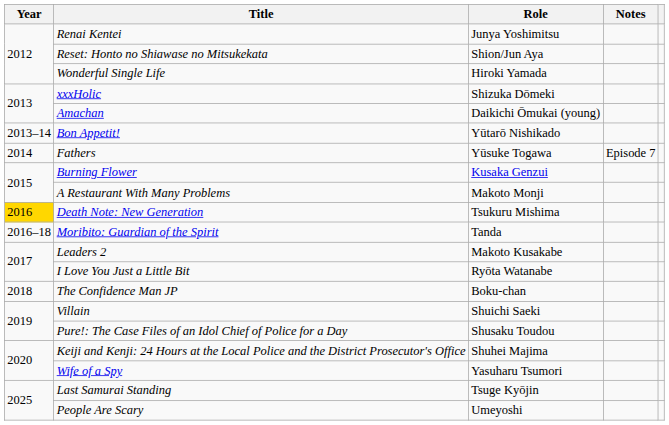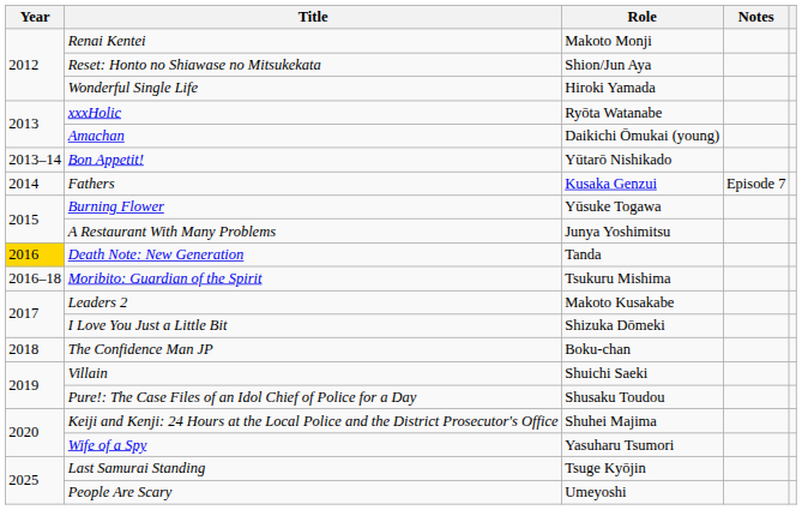Renai Kentei | Role: Junya Yoshimitsu -> Makoto Monji
xxxHolic | Role: Shizuka Dōmeki -> Ryōta Watanabe
Fathers | Role: Yūsuke Togawa -> Kusaka Genzui
Burning Flower | Role: Kusaka Genzui -> Yūsuke Togawa
A Restaurant With Many Problems | Role: Makoto Monji -> Junya Yoshimitsu
Death Note: New Generation | Role: Tsukuru Mishima -> Tanda
Moribito: Guardian of the Spirit | Role: Tanda -> Tsukuru Mishima
I Love You Just a Little Bit | Role: Ryōta Watanabe -> Shizuka Dōmeki
